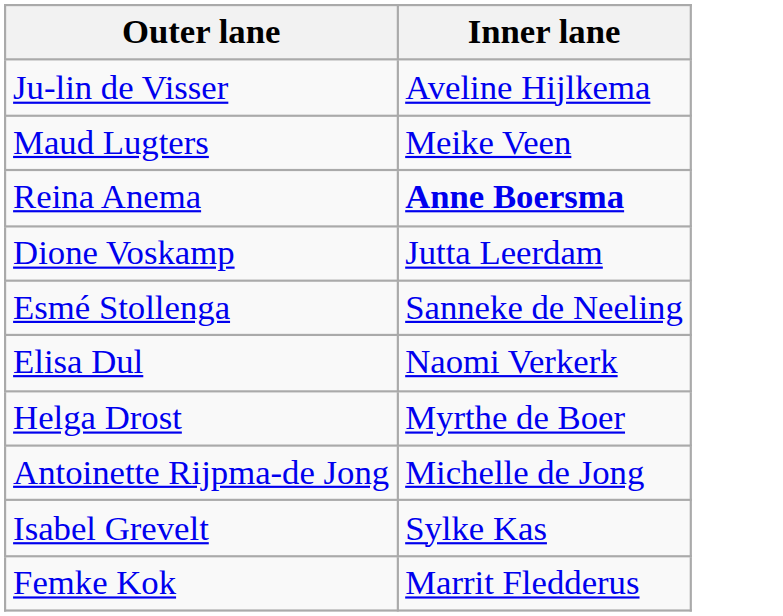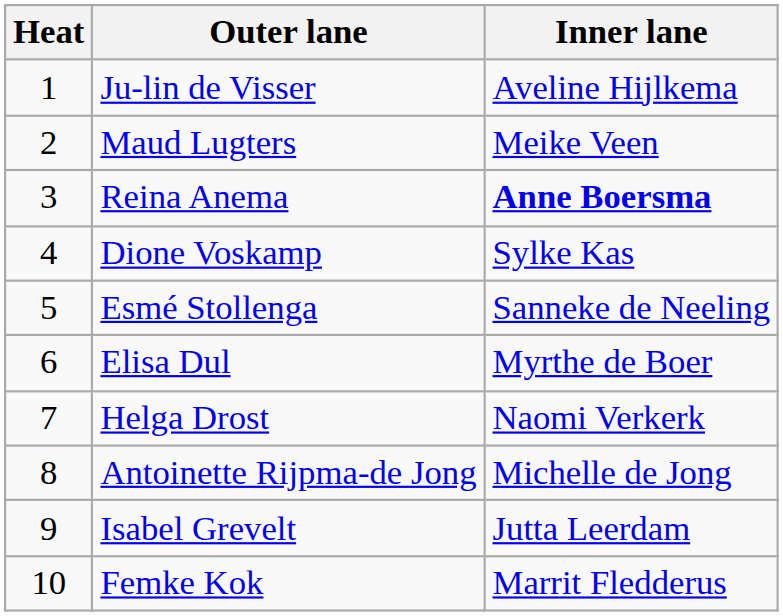+ column: Heat | 1 | 2 | 3 | 4 | 5 | 6 | 7 | 8 | 9 | 10
Dione Voskamp | Inner lane: Jutta Leerdam -> Sylke Kas
Elisa Dul | Inner lane: Naomi Verkerk -> Myrthe de Boer
Helga Drost | Inner lane: Myrthe de Boer -> Naomi Verkerk
Isabel Grevelt | Inner lane: Sylke Kas -> Jutta Leerdam
